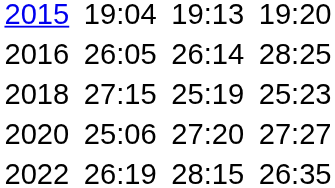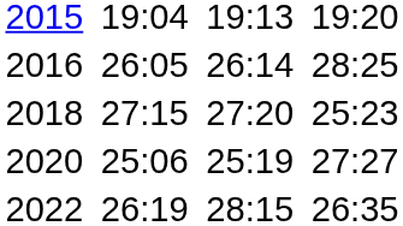2018 | column 5: 25:19 -> 27:20
2020 | column 5: 27:20 -> 25:19
